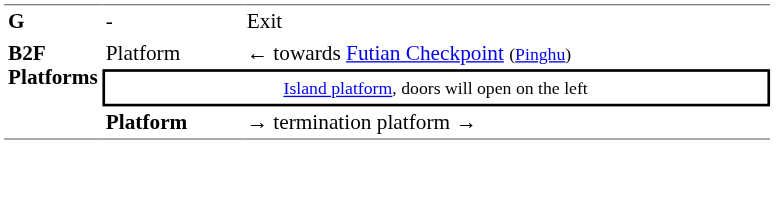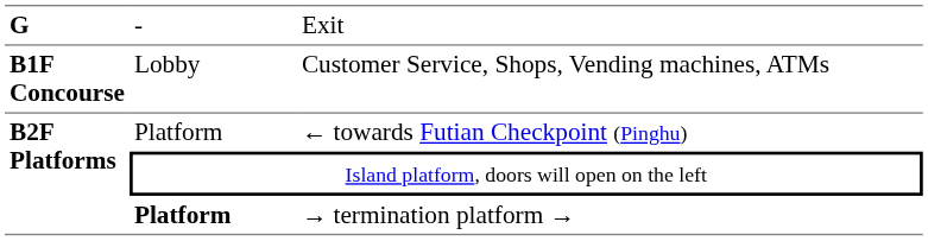+ row: B1F Concourse | Lobby | Customer Service, Shops, Vending machines, ATMs
